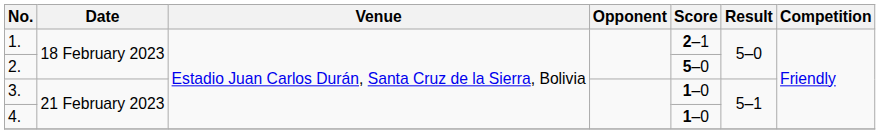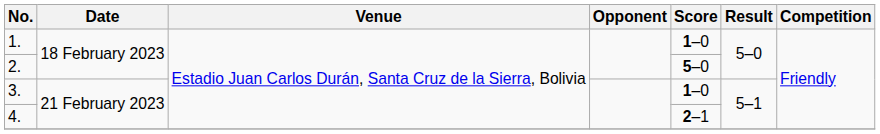1. | Score: 2–1 -> 1–0
4. | Score: 1–0 -> 2–1
